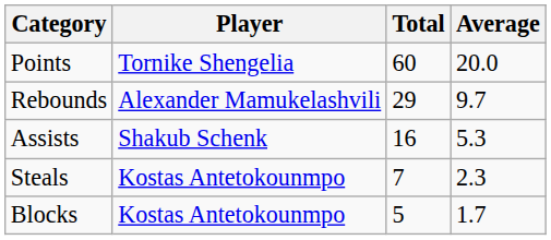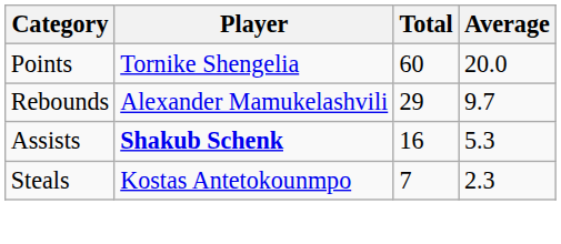Assists | Player: normal -> bold
- row: Blocks | Kostas Antetokounmpo | 5 | 1.7
